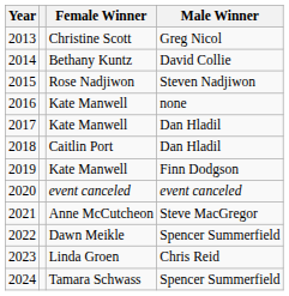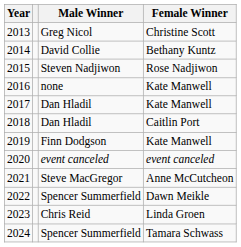columns swapped: Male Winner <-> Female Winner
